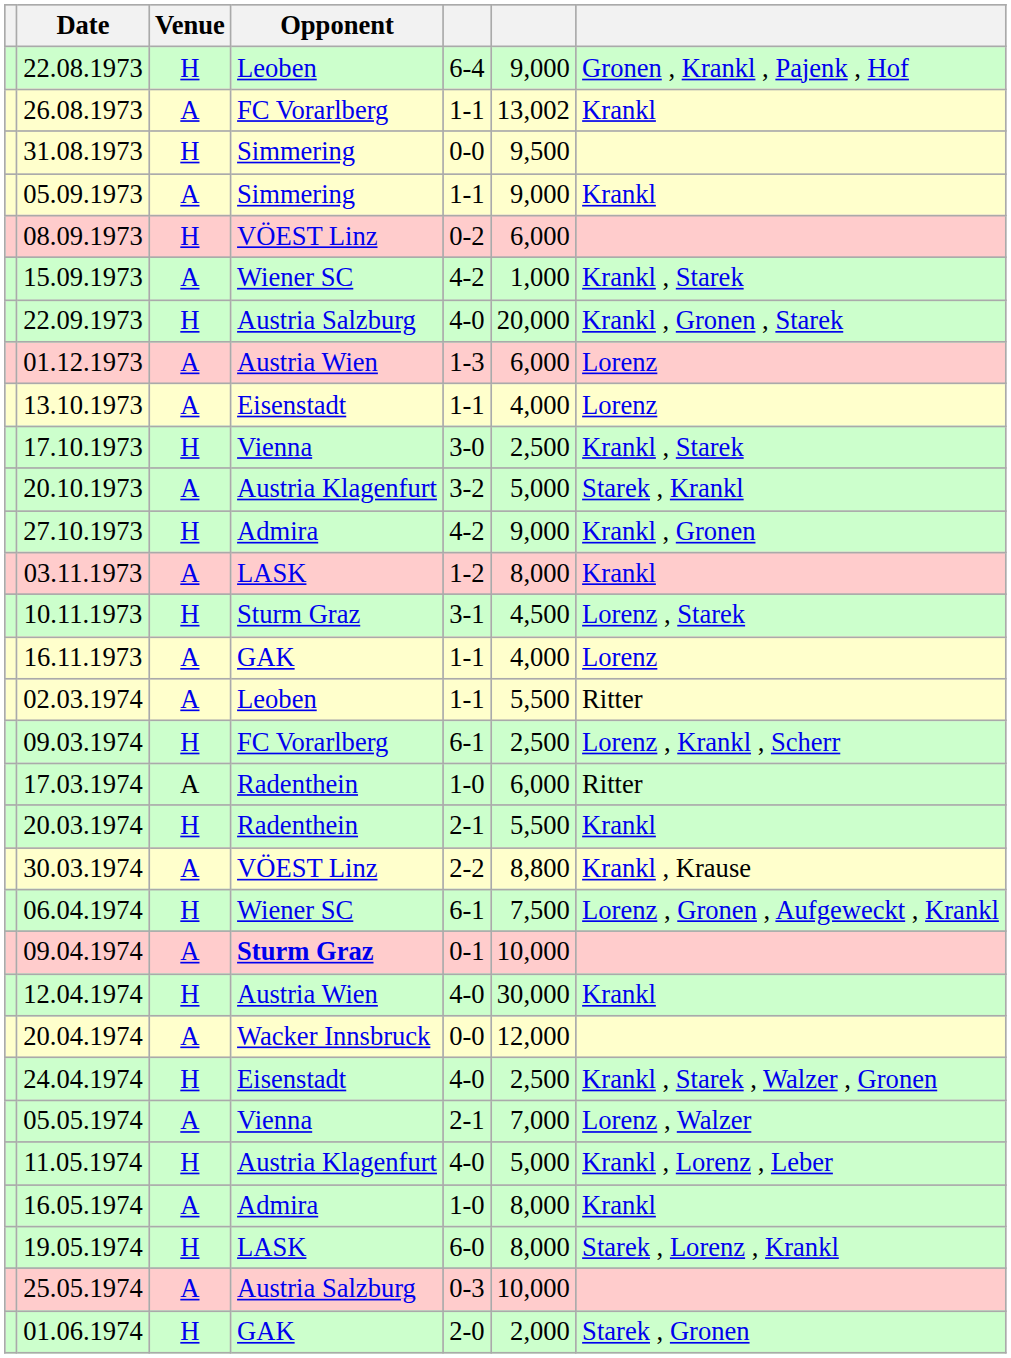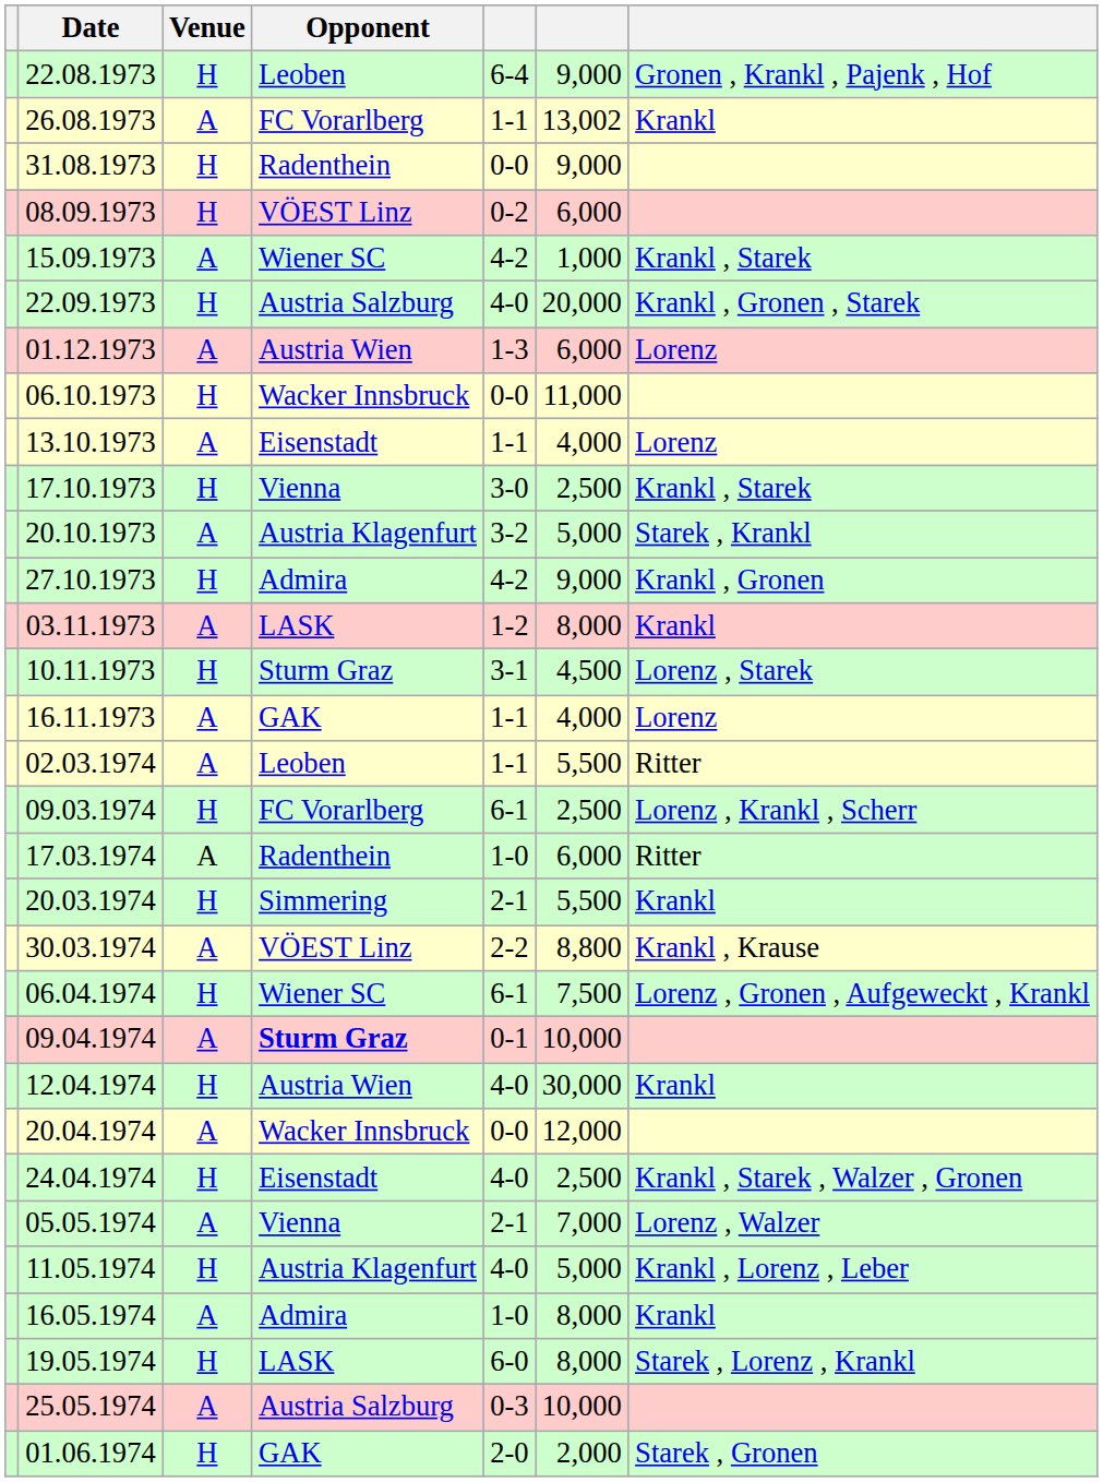31.08.1973 | Opponent: Simmering -> Radenthein
31.08.1973 | column 6: 9,500 -> 9,000
- row: 05.09.1973 | A | Simmering | 1-1 | 9,000 | Krankl
+ row: 06.10.1973 | H | Wacker Innsbruck | 0-0 | 11,000
20.03.1974 | Opponent: Radenthein -> Simmering
